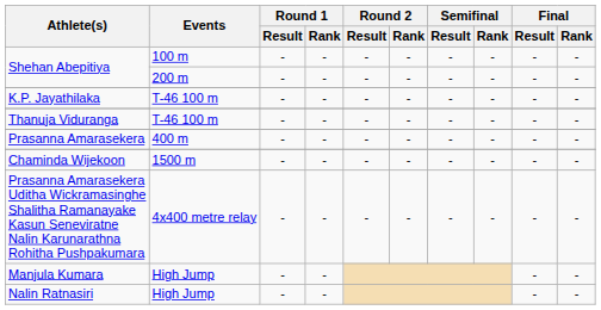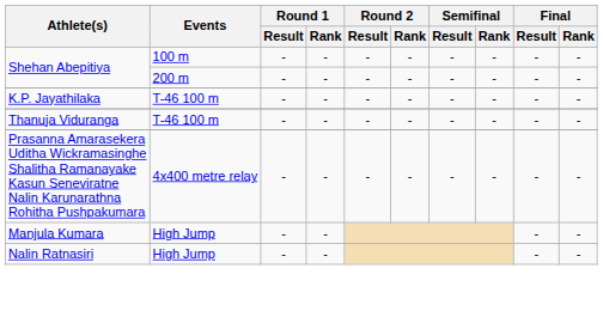- row: Prasanna Amarasekera | 400 m | - | - | - | - | - | - | - | -
- row: Chaminda Wijekoon | 1500 m | - | - | - | - | - | - | - | -
